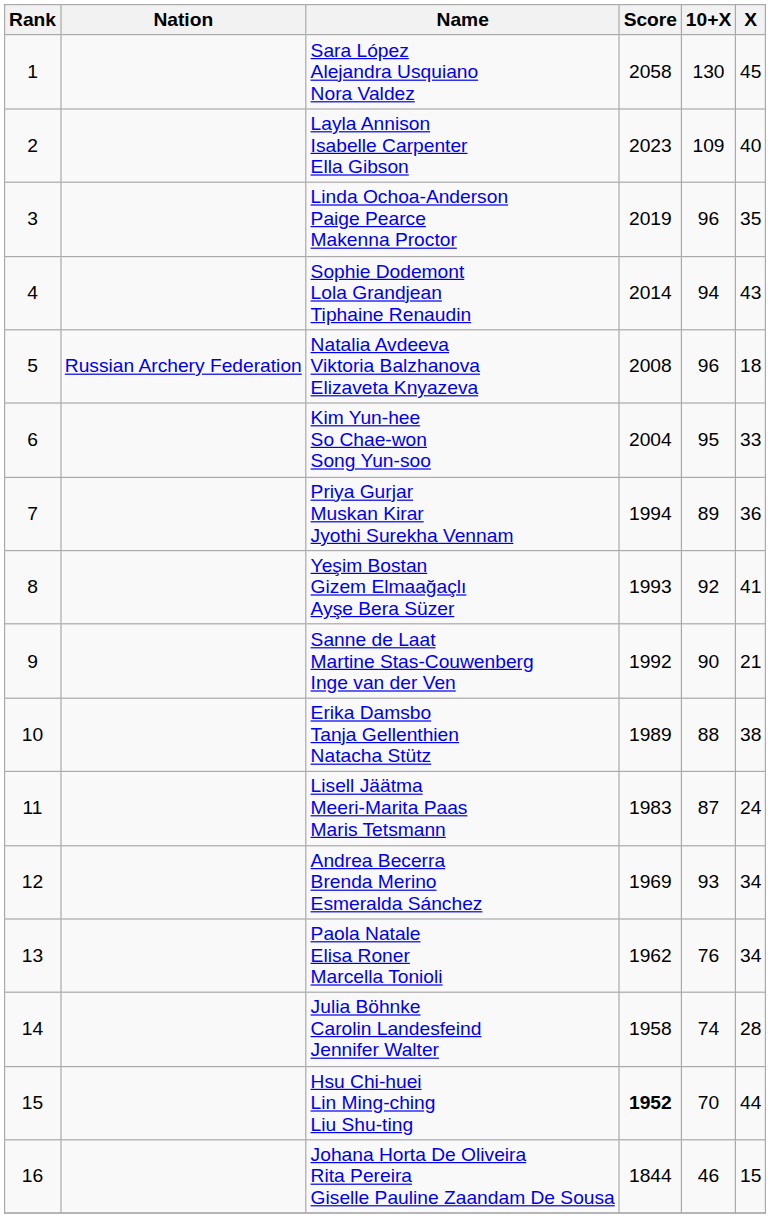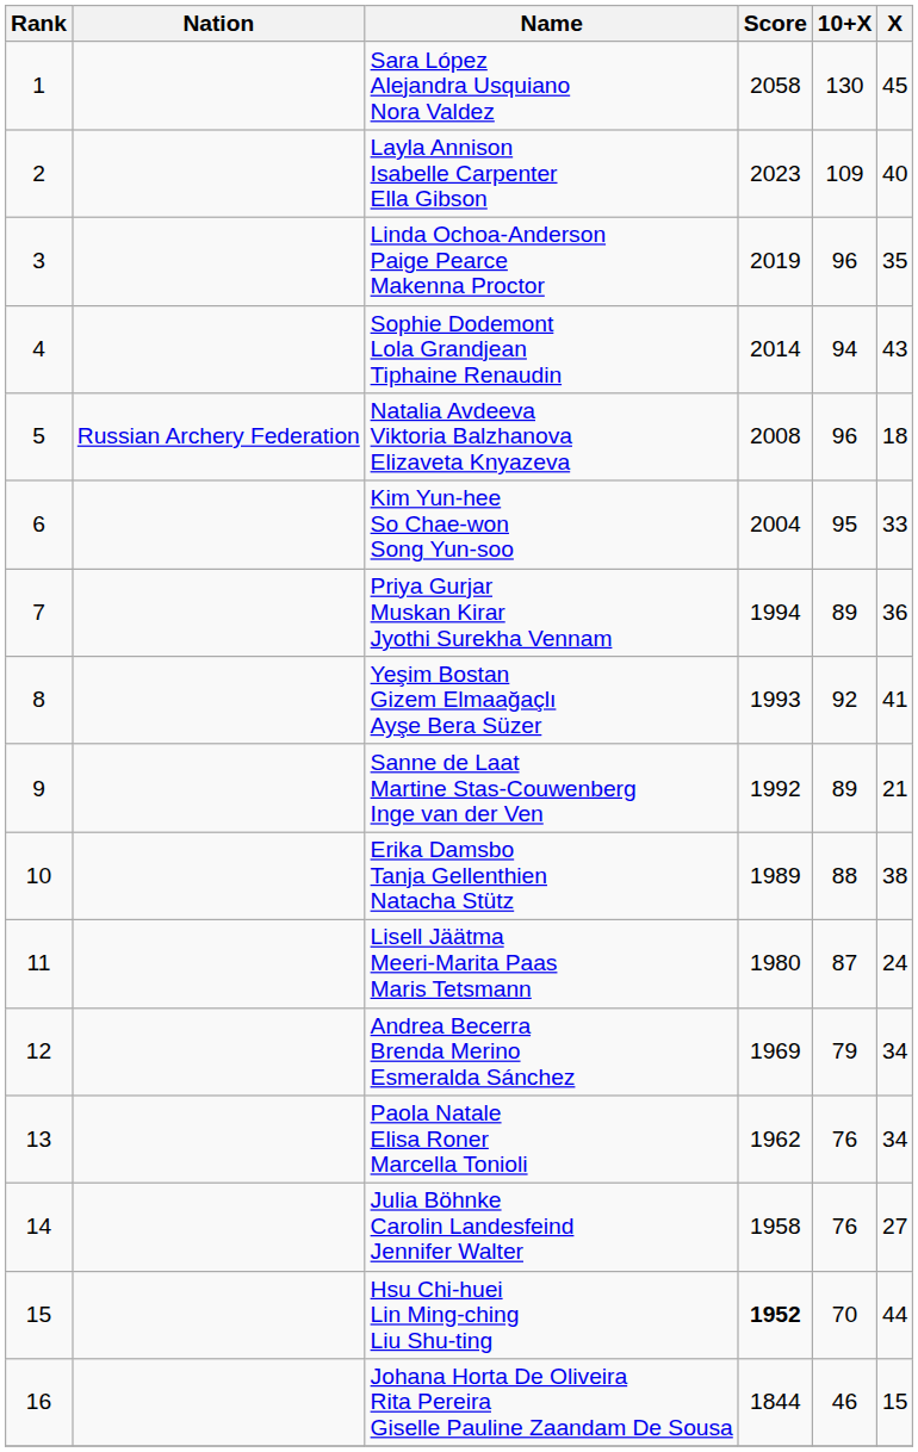Sanne de Laat Martine Stas-Couwenberg Inge van der Ven | 10+X: 90 -> 89
Lisell Jäätma Meeri-Marita Paas Maris Tetsmann | Score: 1983 -> 1980
Andrea Becerra Brenda Merino Esmeralda Sánchez | 10+X: 93 -> 79
Julia Böhnke Carolin Landesfeind Jennifer Walter | 10+X: 74 -> 76
Julia Böhnke Carolin Landesfeind Jennifer Walter | X: 28 -> 27
